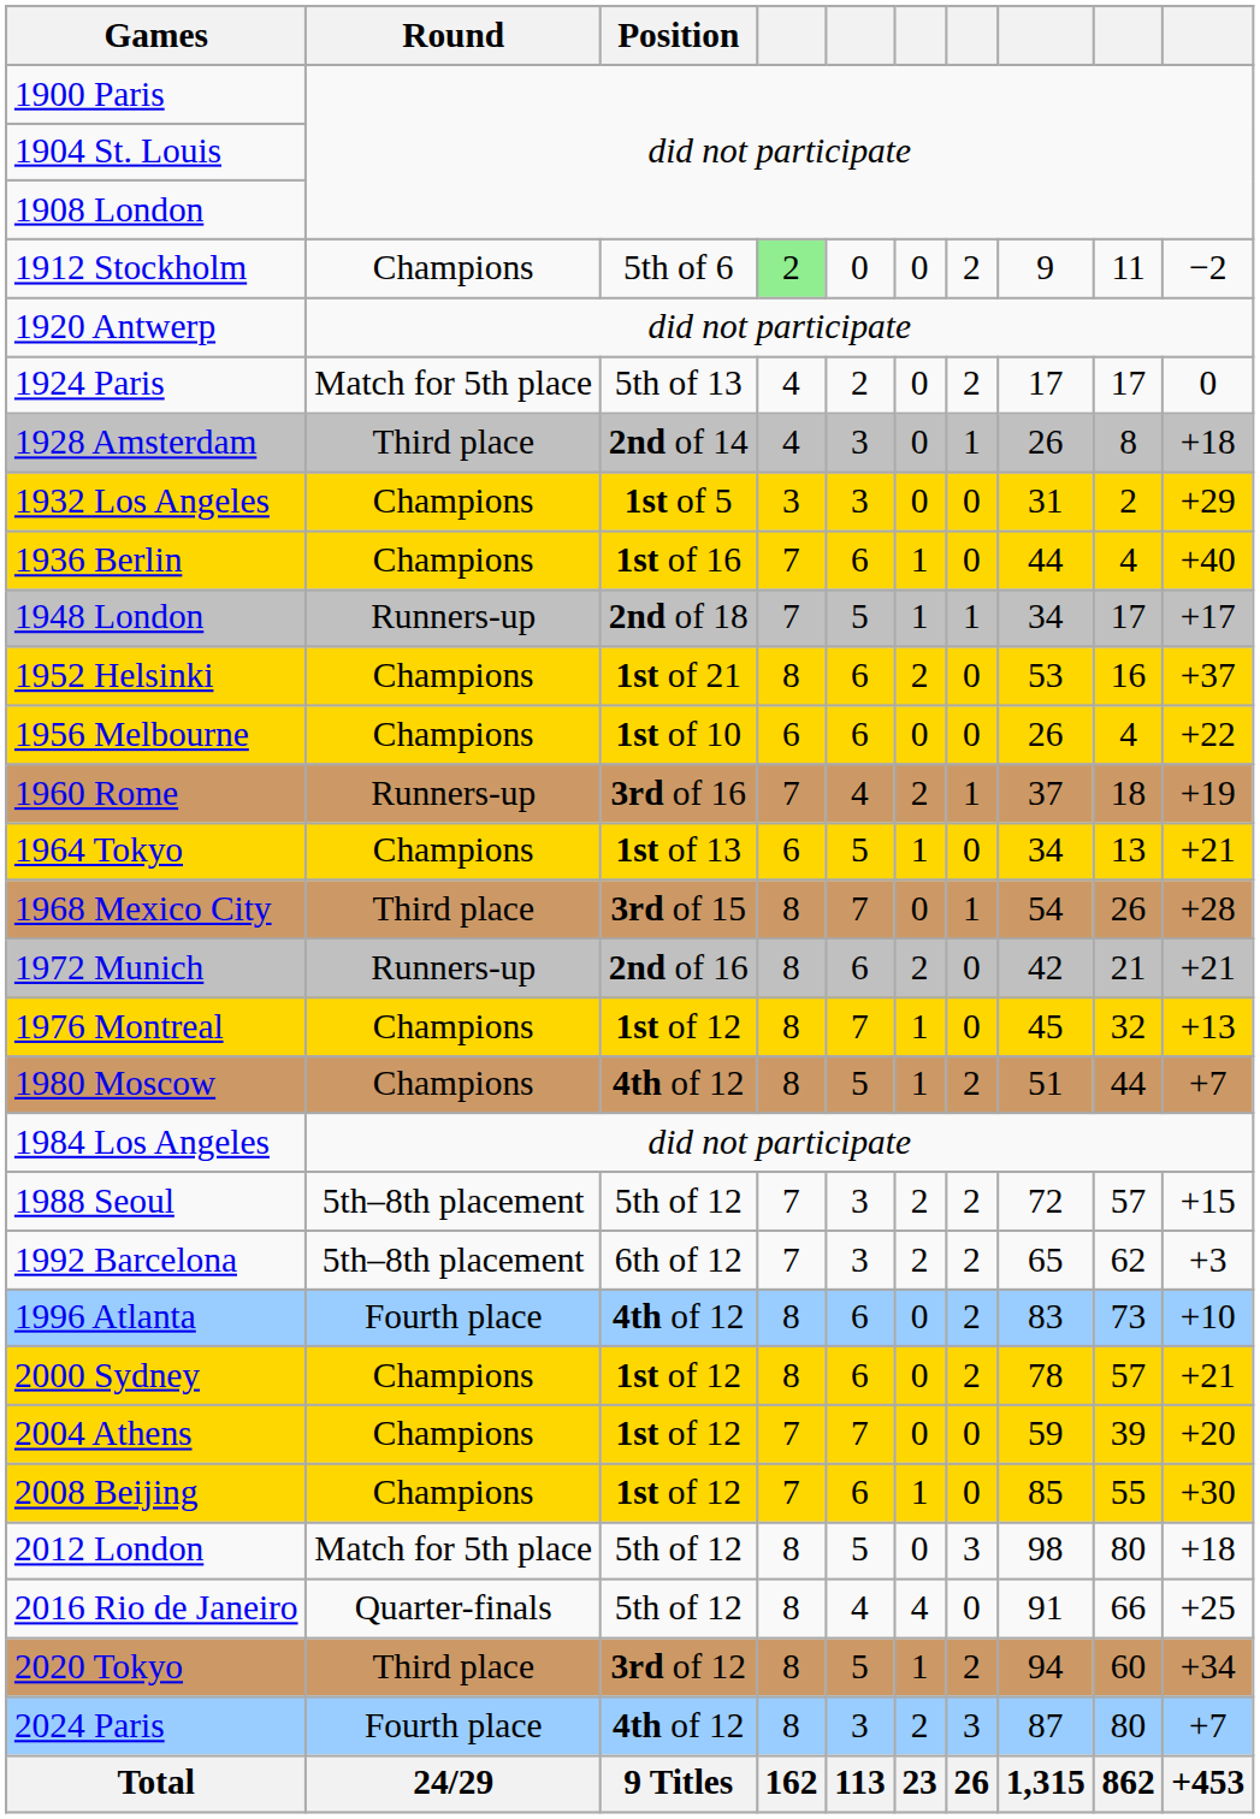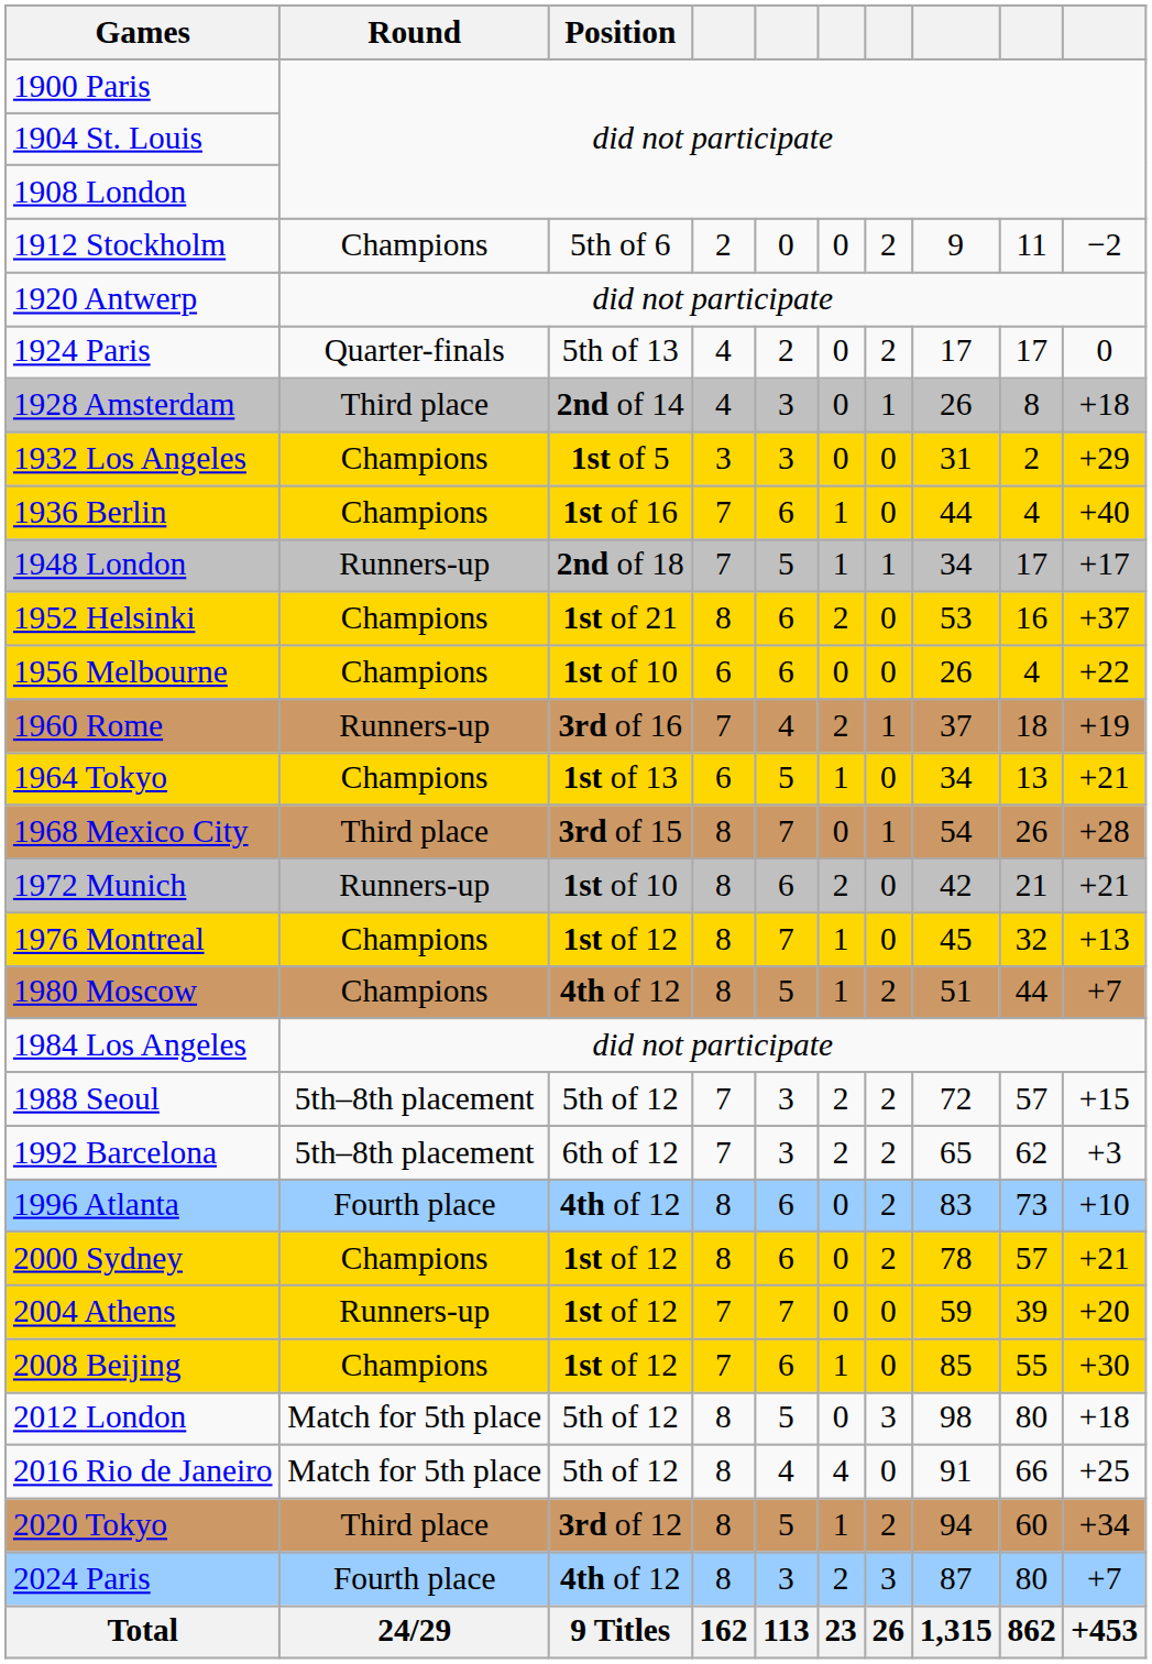1912 Stockholm | column 4: lightgreen background -> no background
1924 Paris | Round: Match for 5th place -> Quarter-finals
1972 Munich | Position: 2nd of 16 -> 1st of 10
2004 Athens | Round: Champions -> Runners-up
2016 Rio de Janeiro | Round: Quarter-finals -> Match for 5th place
